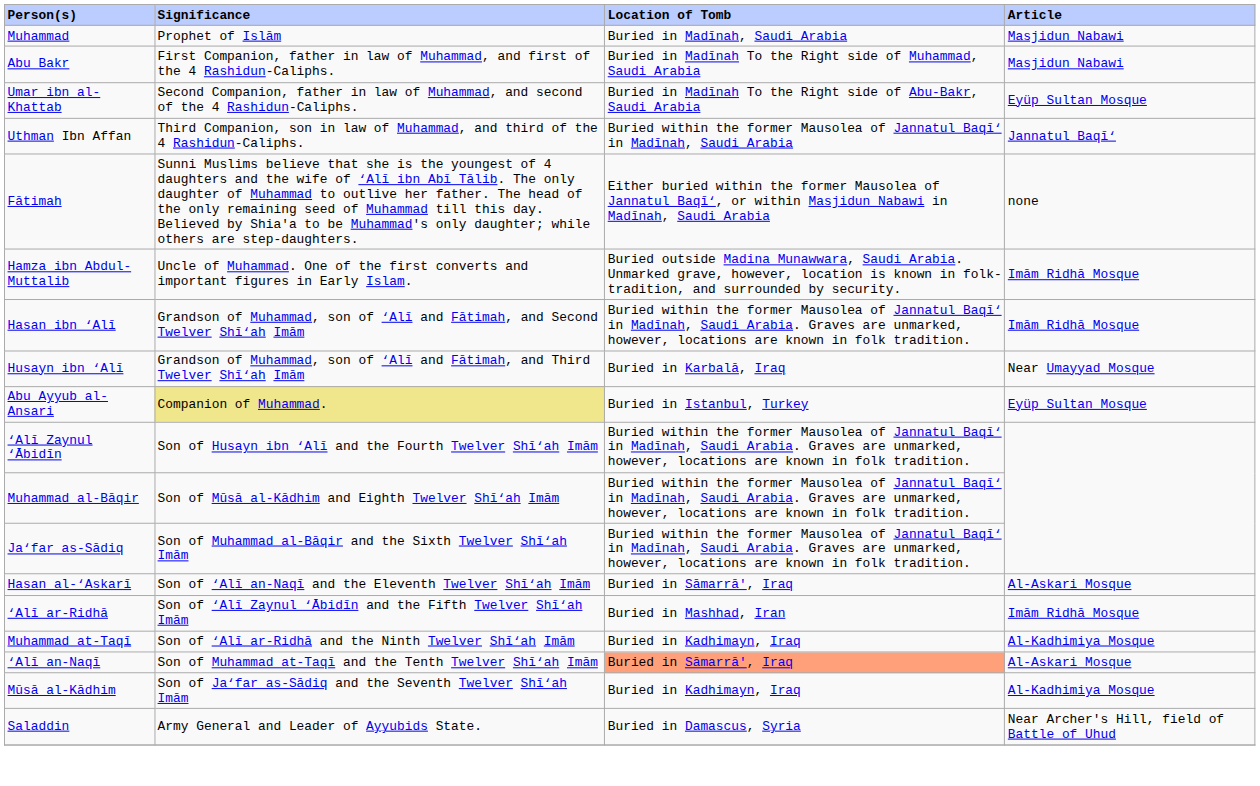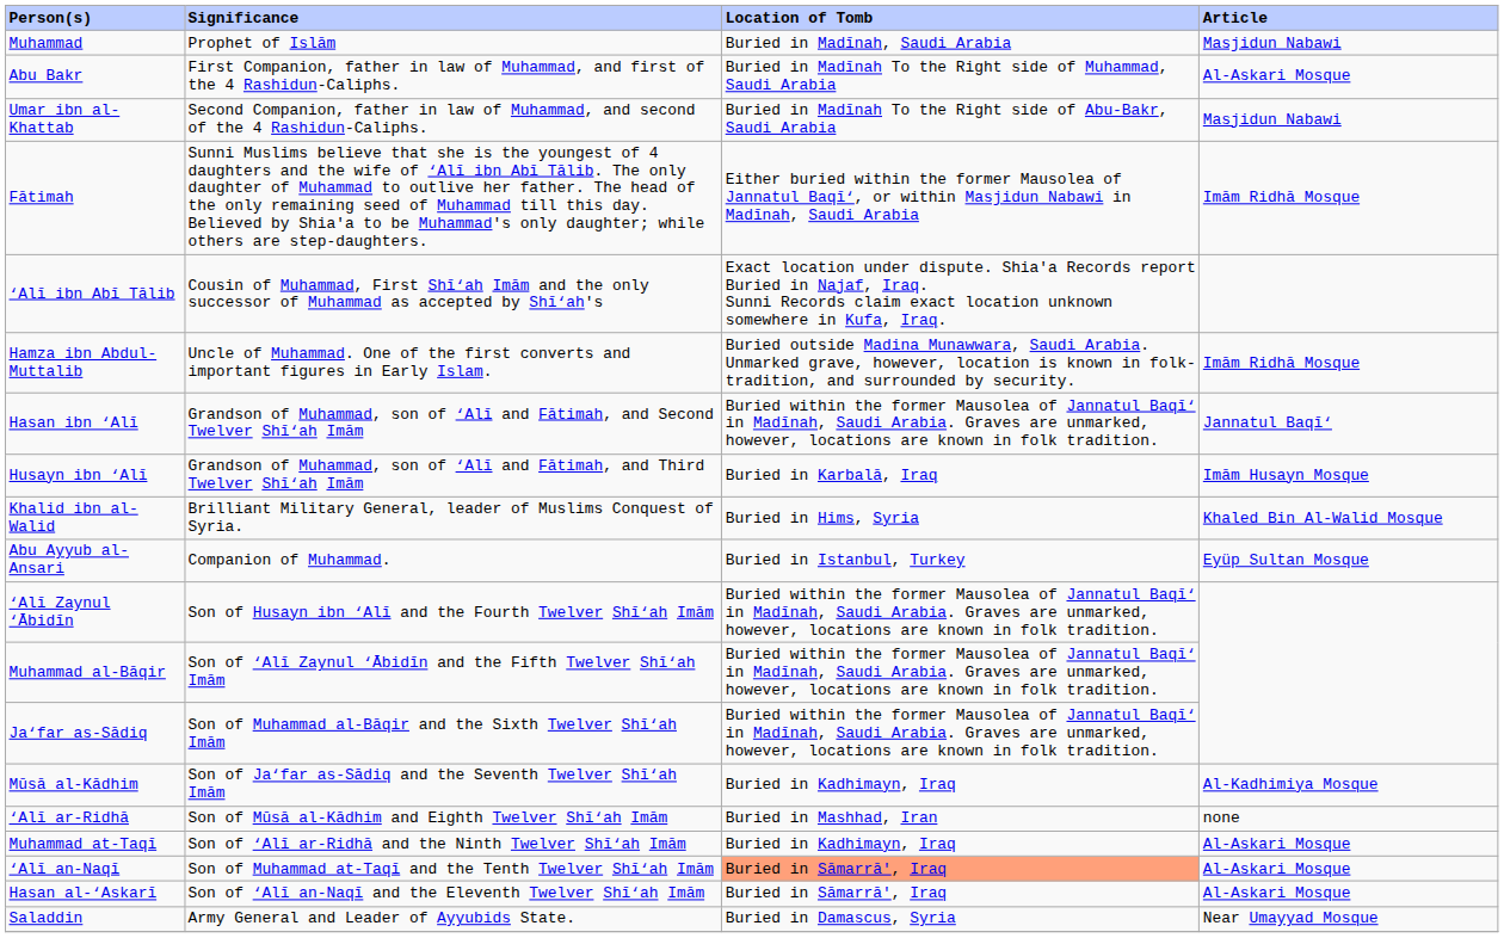Abu Bakr | Article: Masjidun Nabawi -> Al-Askari Mosque
Umar ibn al-Khattab | Article: Eyüp Sultan Mosque -> Masjidun Nabawi
- row: Uthman Ibn Affan | Third Companion, son in law of Muhammad, and third of the 4 Rashidun-Caliphs. | Buried within the former Mausolea of Jannatul Baqī‘ in Madīnah, Saudi Arabia | Jannatul Baqī‘
Fātimah | Article: none -> Imām Ridhā Mosque
+ row: ‘Alī ibn Abī Tālib | Cousin of Muhammad, First Shī‘ah Imām and the only successor of Muhammad as accepted by Shī‘ah's | Exact location under dispute. Shia'a Records report Buried in Najaf, Iraq. Sunni Records claim exact location unknown somewhere in Kufa, Iraq.
Hasan ibn ‘Alī | Article: Imām Ridhā Mosque -> Jannatul Baqī‘
Husayn ibn ‘Alī | Article: Near Umayyad Mosque -> Imām Husayn Mosque
+ row: Khalid ibn al-Walid | Brilliant Military General, leader of Muslims Conquest of Syria. | Buried in Hims, Syria | Khaled Bin Al-Walid Mosque
Abu Ayyub al-Ansari | Significance: khaki background -> no background
Muhammad al-Bāqir | Significance: Son of Mūsā al-Kādhim and Eighth Twelver Shī‘ah Imām -> Son of ‘Alī Zaynul ‘Ābidīn and the Fifth Twelver Shī‘ah Imām
rows swapped: Mūsā al-Kādhim <-> Hasan al-‘Askarī
‘Alī ar-Ridhā | Significance: Son of ‘Alī Zaynul ‘Ābidīn and the Fifth Twelver Shī‘ah Imām -> Son of Mūsā al-Kādhim and Eighth Twelver Shī‘ah Imām
‘Alī ar-Ridhā | Article: Imām Ridhā Mosque -> none
Muhammad at-Taqī | Article: Al-Kadhimiya Mosque -> Al-Askari Mosque
Saladdin | Article: Near Archer's Hill, field of Battle of Uhud -> Near Umayyad Mosque
